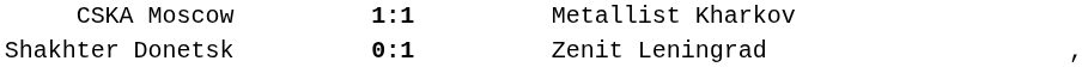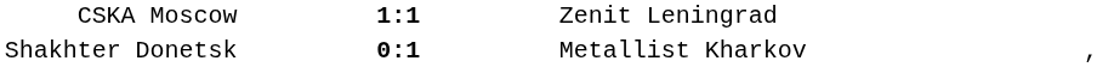CSKA Moscow | column 3: Metallist Kharkov -> Zenit Leningrad
Shakhter Donetsk | column 3: Zenit Leningrad -> Metallist Kharkov
